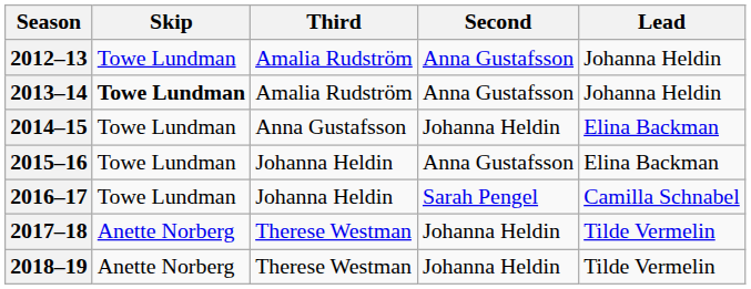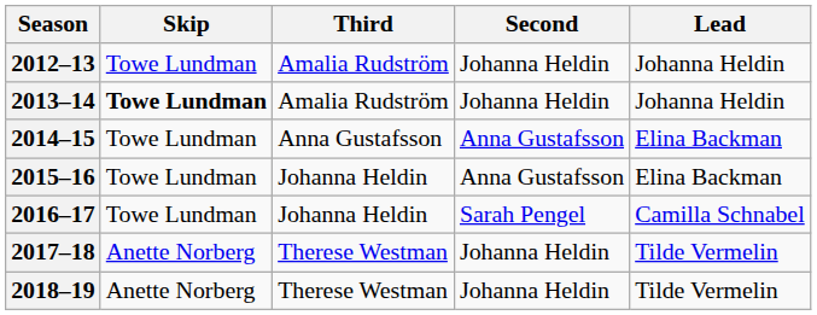2012–13 | Second: Anna Gustafsson -> Johanna Heldin
2013–14 | Second: Anna Gustafsson -> Johanna Heldin
2014–15 | Second: Johanna Heldin -> Anna Gustafsson
